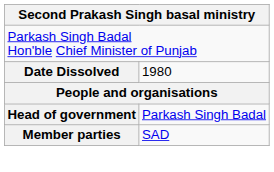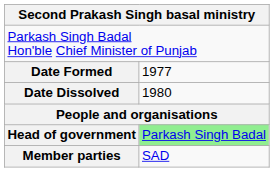+ row: Date Formed | 1977
Head of government | column 2: no background -> lightgreen background
